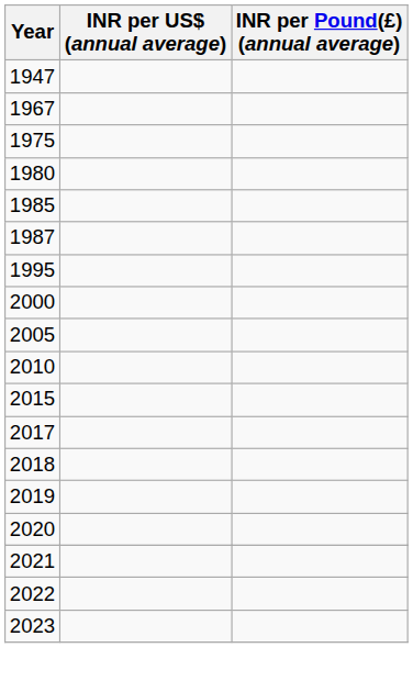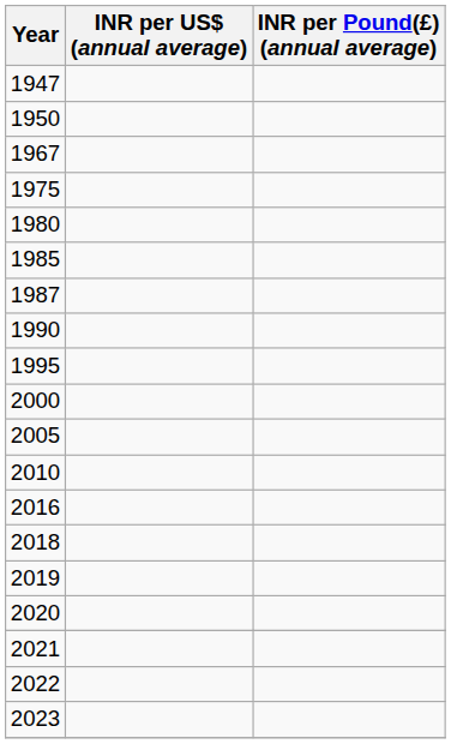+ row: 1950
+ row: 1990
- row: 2015
+ row: 2016
- row: 2017
